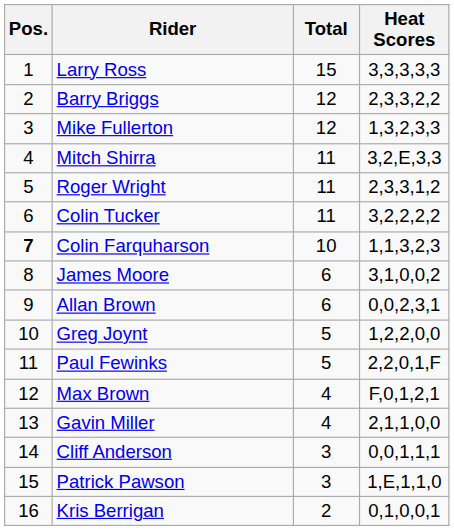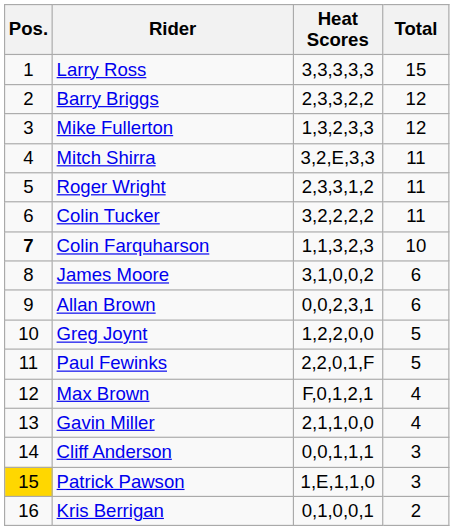columns swapped: Heat Scores <-> Total
Patrick Pawson | Pos.: no background -> gold background
